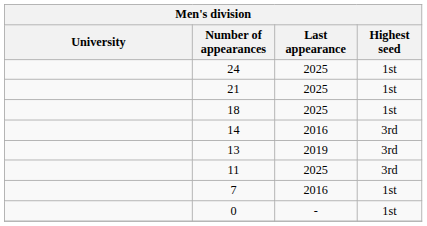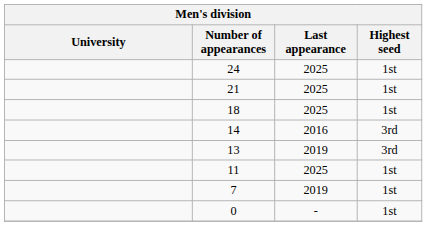11 | Highest seed: 3rd -> 1st
7 | Last appearance: 2016 -> 2019
